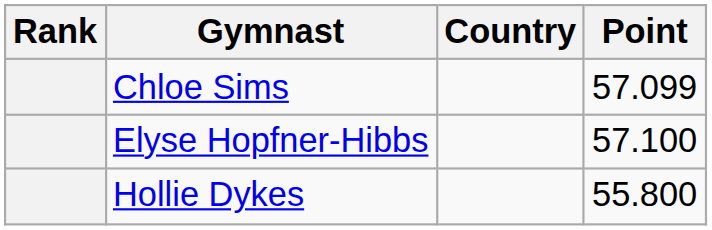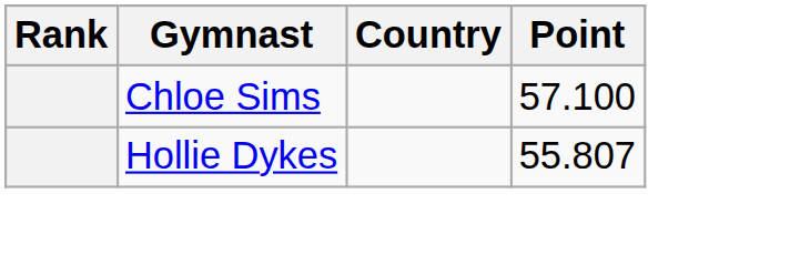Chloe Sims | Point: 57.099 -> 57.100
- row: Elyse Hopfner-Hibbs | 57.100
Hollie Dykes | Point: 55.800 -> 55.807
